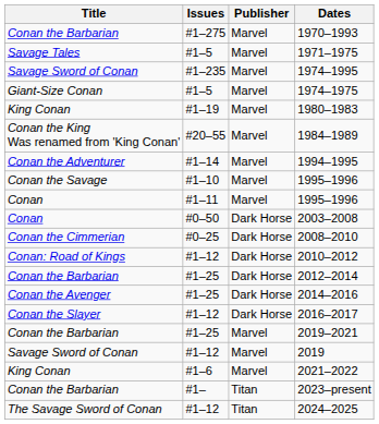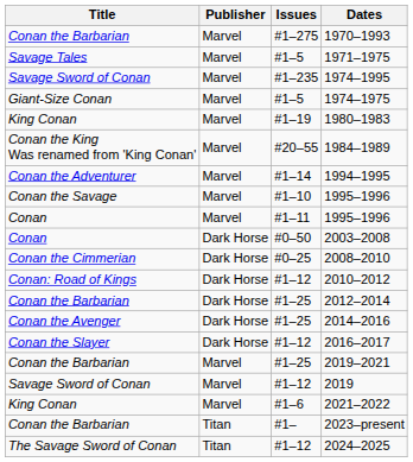columns swapped: Publisher <-> Issues
